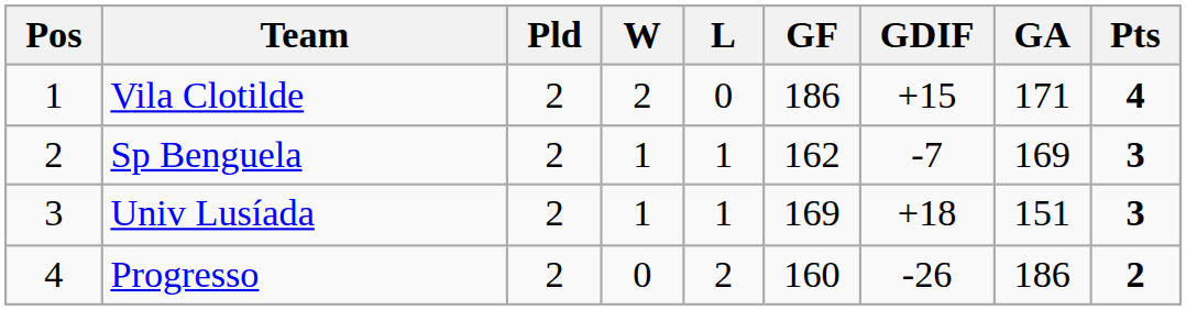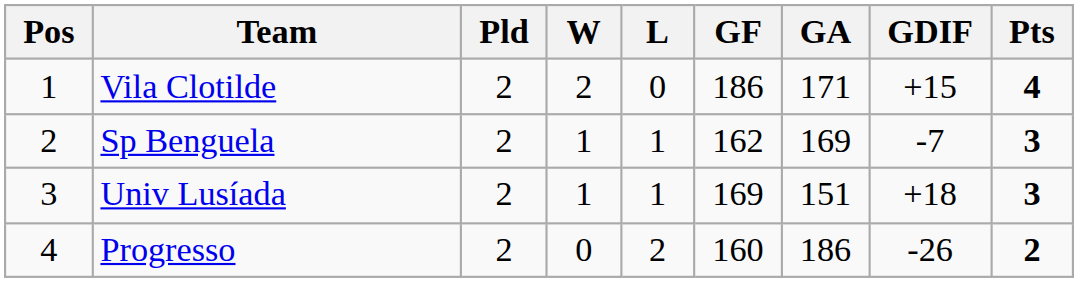columns swapped: GA <-> GDIF
